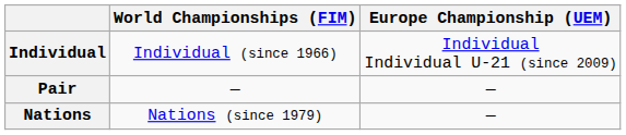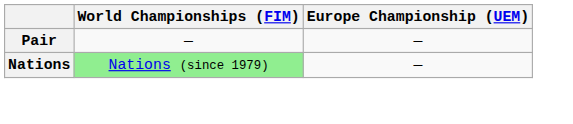- row: Individual | Individual (since 1966) | Individual Individual U-21 (since 2009)
Nations | World Championships (FIM): no background -> lightgreen background
